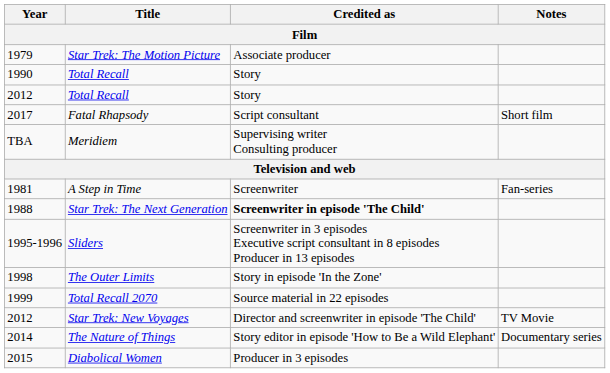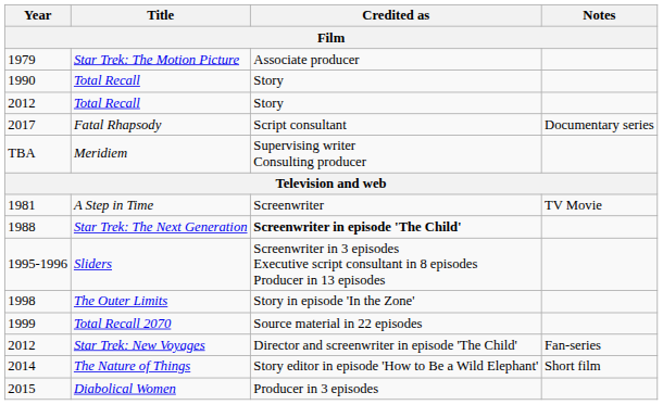Fatal Rhapsody | Notes: Short film -> Documentary series
A Step in Time | Notes: Fan-series -> TV Movie
Star Trek: New Voyages | Notes: TV Movie -> Fan-series
The Nature of Things | Notes: Documentary series -> Short film
